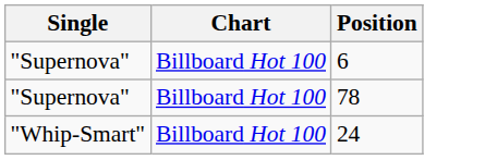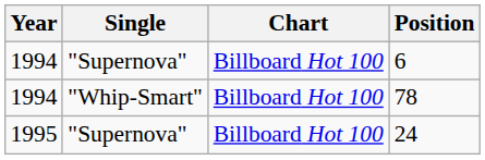+ column: Year | 1994 | 1994 | 1995
78 | Single: "Supernova" -> "Whip-Smart"
24 | Single: "Whip-Smart" -> "Supernova"
